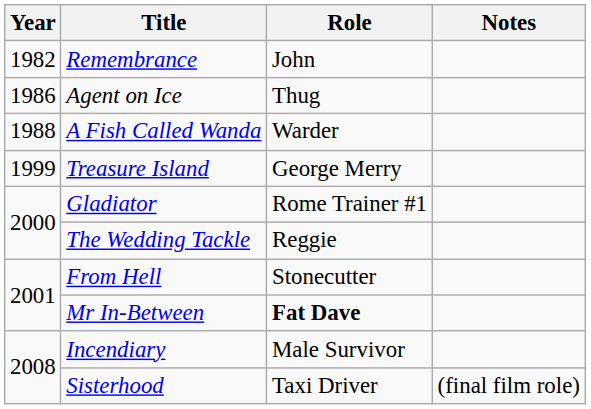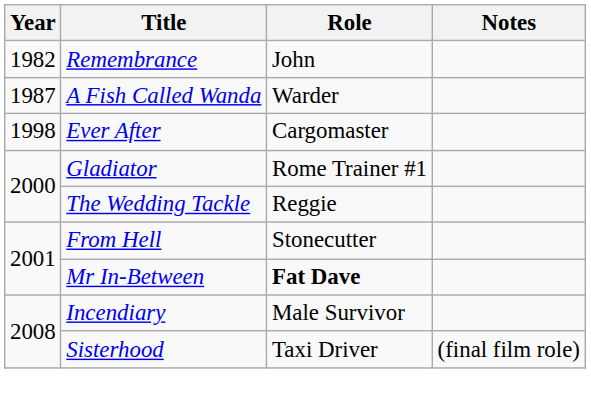- row: 1986 | Agent on Ice | Thug
A Fish Called Wanda | Year: 1988 -> 1987
+ row: 1998 | Ever After | Cargomaster
- row: 1999 | Treasure Island | George Merry
